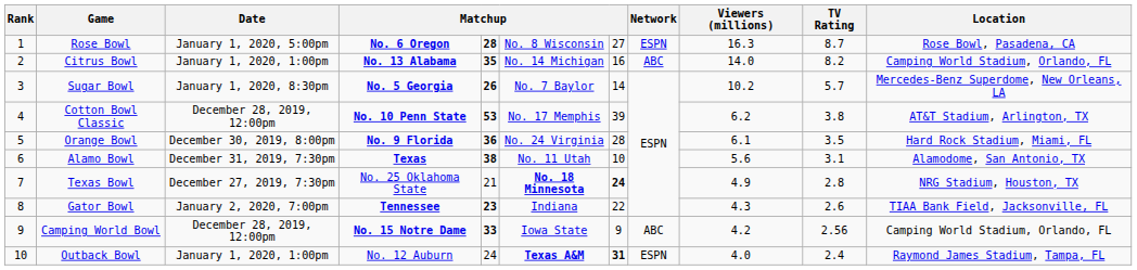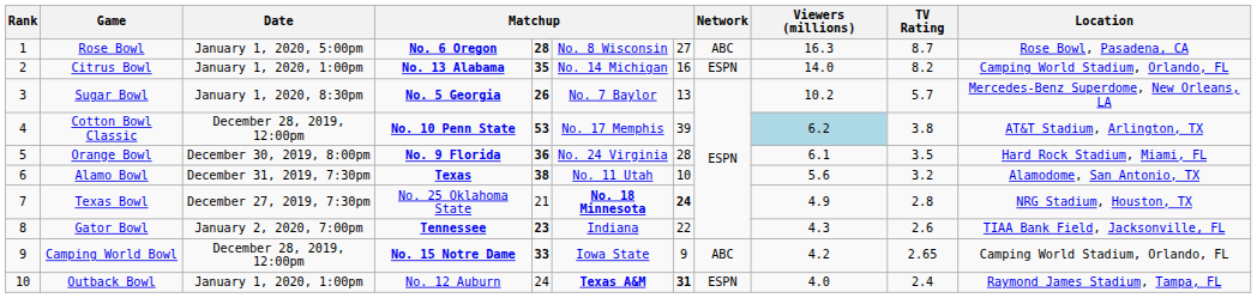Rose Bowl | Network: ESPN -> ABC
Citrus Bowl | Network: ABC -> ESPN
Sugar Bowl | column 7: 14 -> 13
Cotton Bowl Classic | Viewers (millions): no background -> lightblue background
Alamo Bowl | TV Rating: 3.1 -> 3.2
Camping World Bowl | TV Rating: 2.56 -> 2.65
